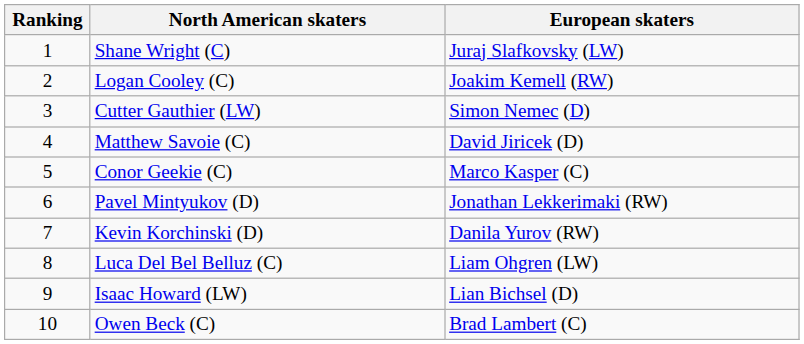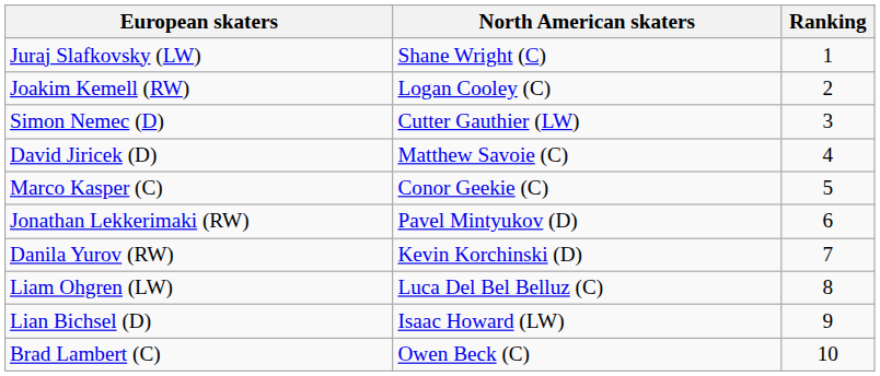columns swapped: Ranking <-> European skaters
